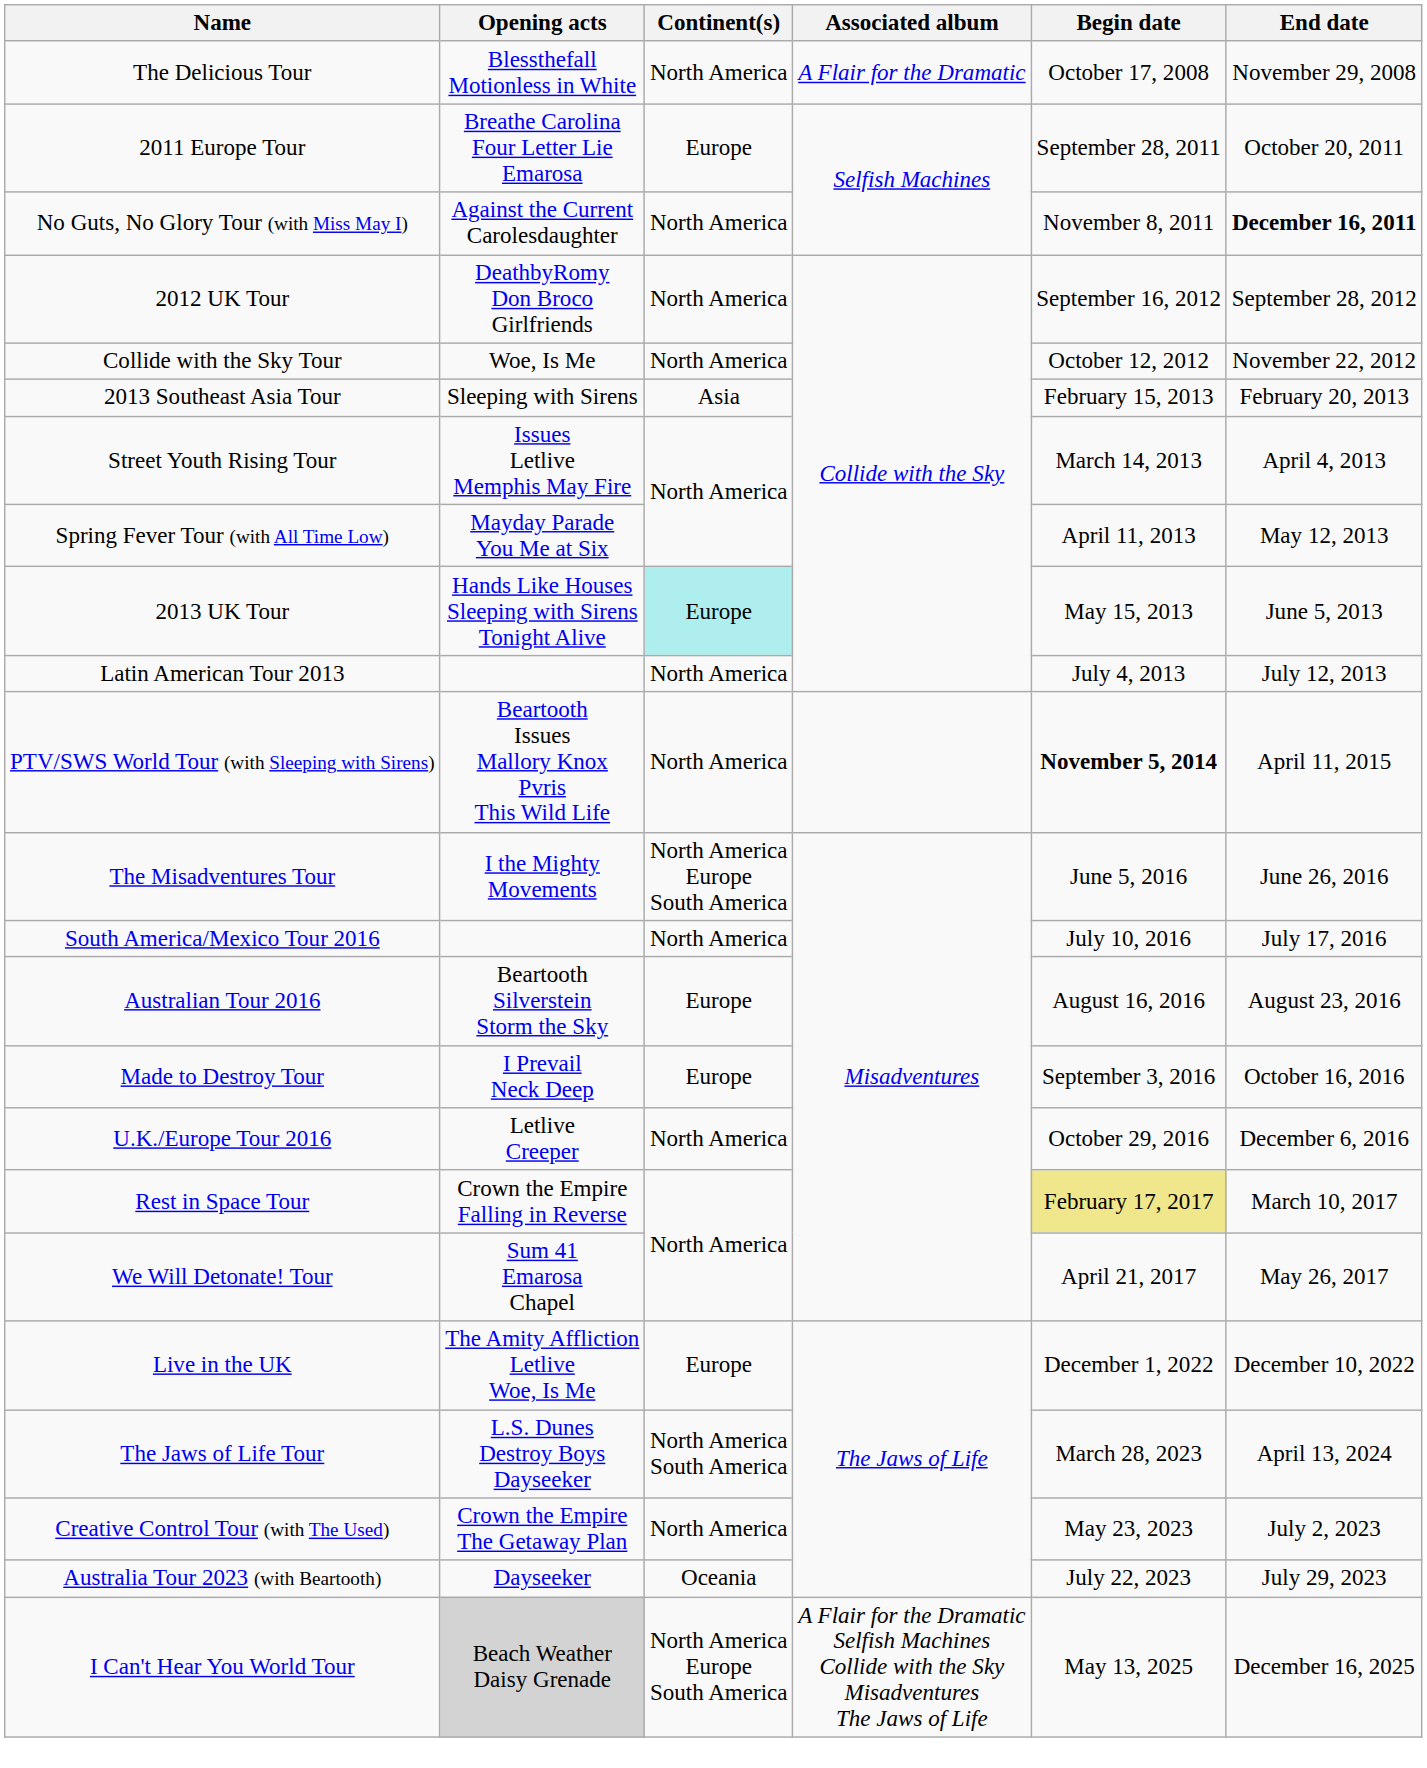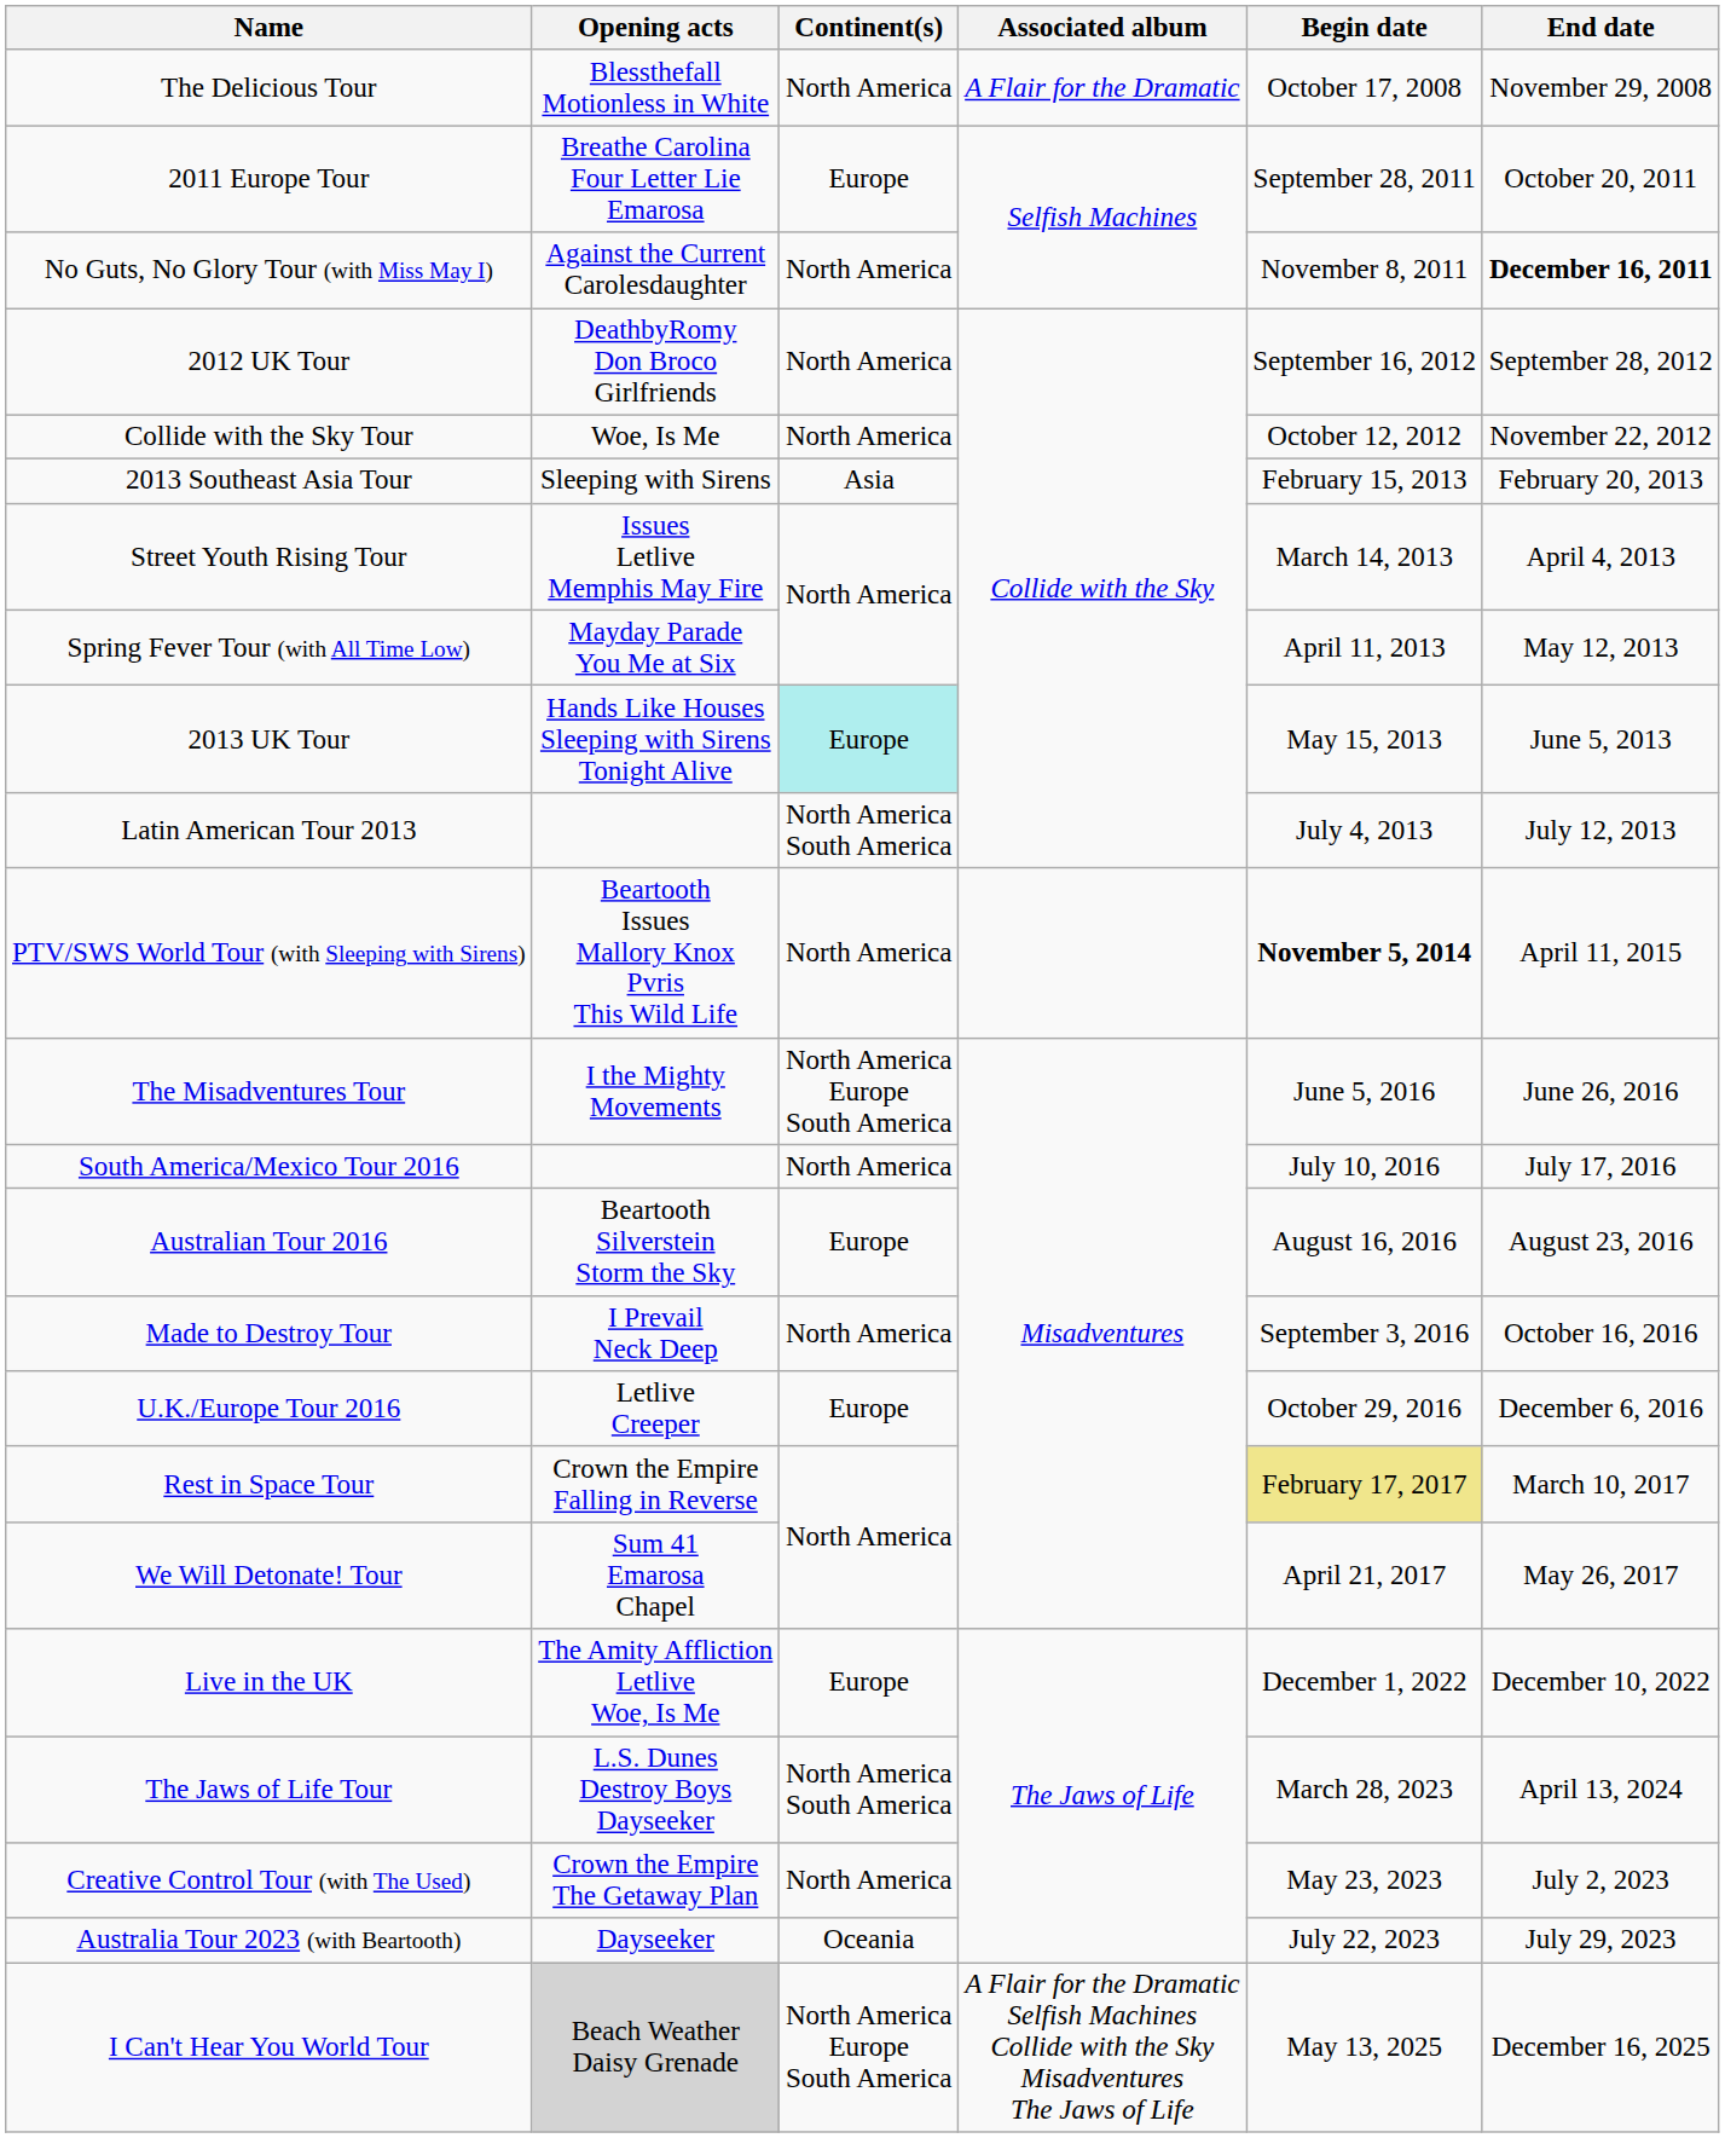Latin American Tour 2013 | Continent(s): North America -> North America South America
Made to Destroy Tour | Continent(s): Europe -> North America
U.K./Europe Tour 2016 | Continent(s): North America -> Europe
